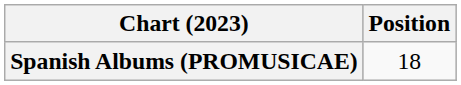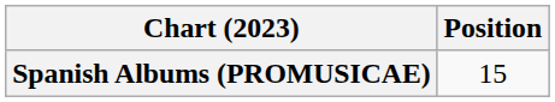Spanish Albums (PROMUSICAE) | Position: 18 -> 15
